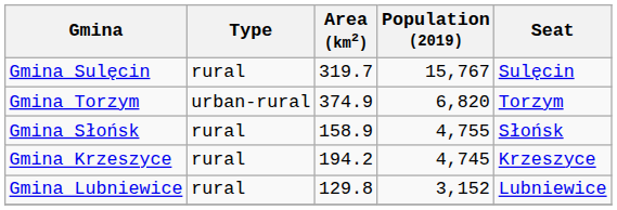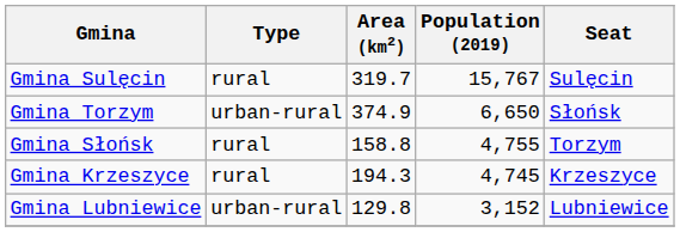Gmina Torzym | Population (2019): 6,820 -> 6,650
Gmina Torzym | Seat: Torzym -> Słońsk
Gmina Słońsk | Area (km2): 158.9 -> 158.8
Gmina Słońsk | Seat: Słońsk -> Torzym
Gmina Krzeszyce | Area (km2): 194.2 -> 194.3
Gmina Lubniewice | Type: rural -> urban-rural
